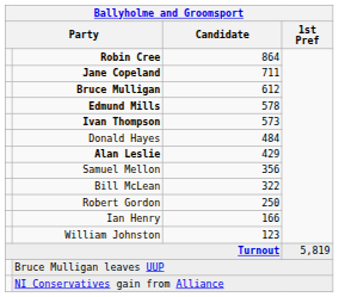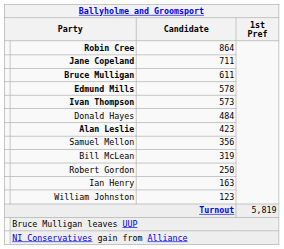Bruce Mulligan | Candidate: 612 -> 611
Alan Leslie | Candidate: 429 -> 423
Bill McLean | Candidate: 322 -> 319
Ian Henry | Candidate: 166 -> 163
